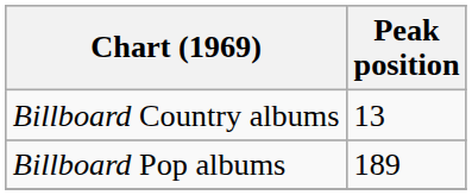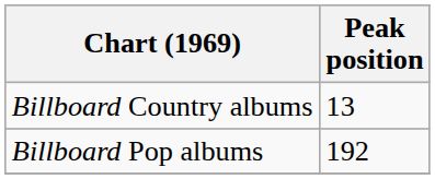Billboard Pop albums | Peak position: 189 -> 192
